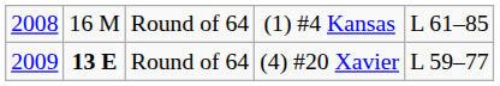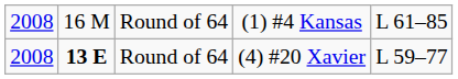Round of 64 / (4) #20 Xavier | column 1: 2009 -> 2008
